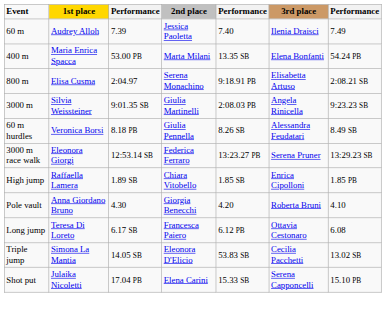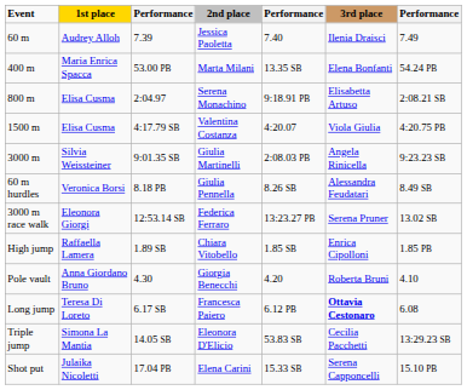+ row: 1500 m | Elisa Cusma | 4:17.79 SB | Valentina Costanza | 4:20.07 | Viola Giulia | 4:20.75 PB
3000 m race walk | column 7: 13:29.23 SB -> 13.02 SB
Long jump | 3rd place: normal -> bold
Triple jump | column 7: 13.02 SB -> 13:29.23 SB
